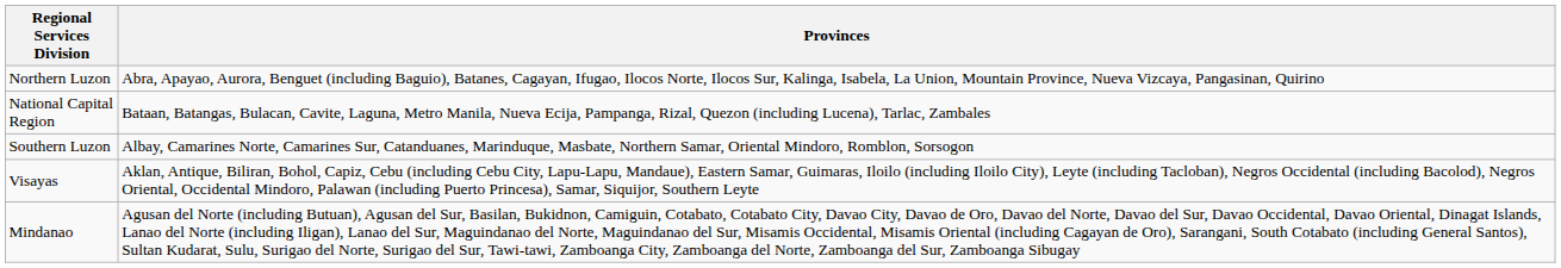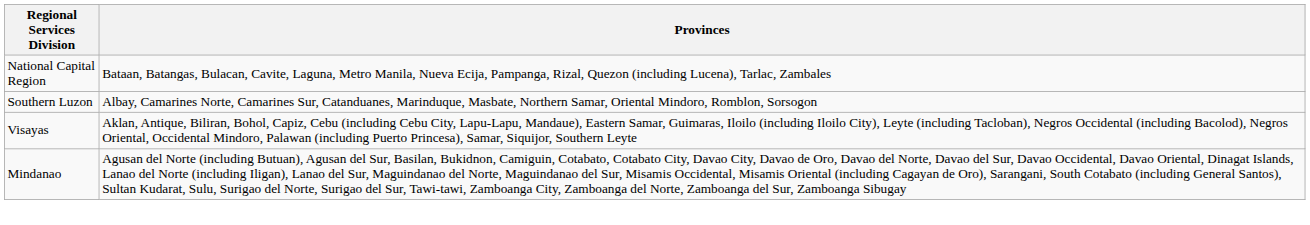- row: Northern Luzon | Abra, Apayao, Aurora, Benguet (including Baguio), Batanes, Cagayan, Ifugao, Ilocos Norte, Ilocos Sur, Kalinga, Isabela, La Union, Mountain Province, Nueva Vizcaya, Pangasinan, Quirino
